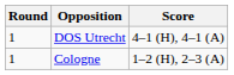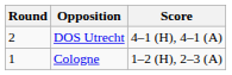DOS Utrecht | Round: 1 -> 2
